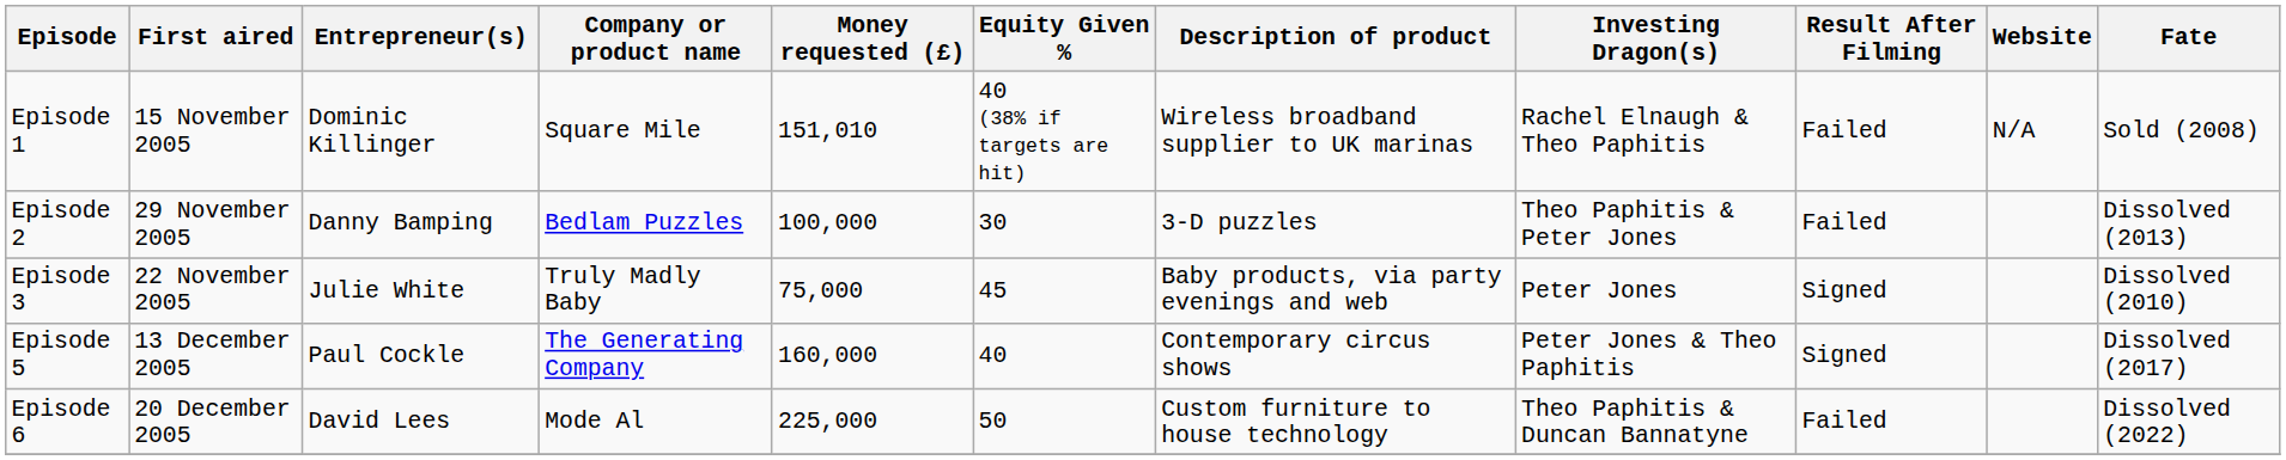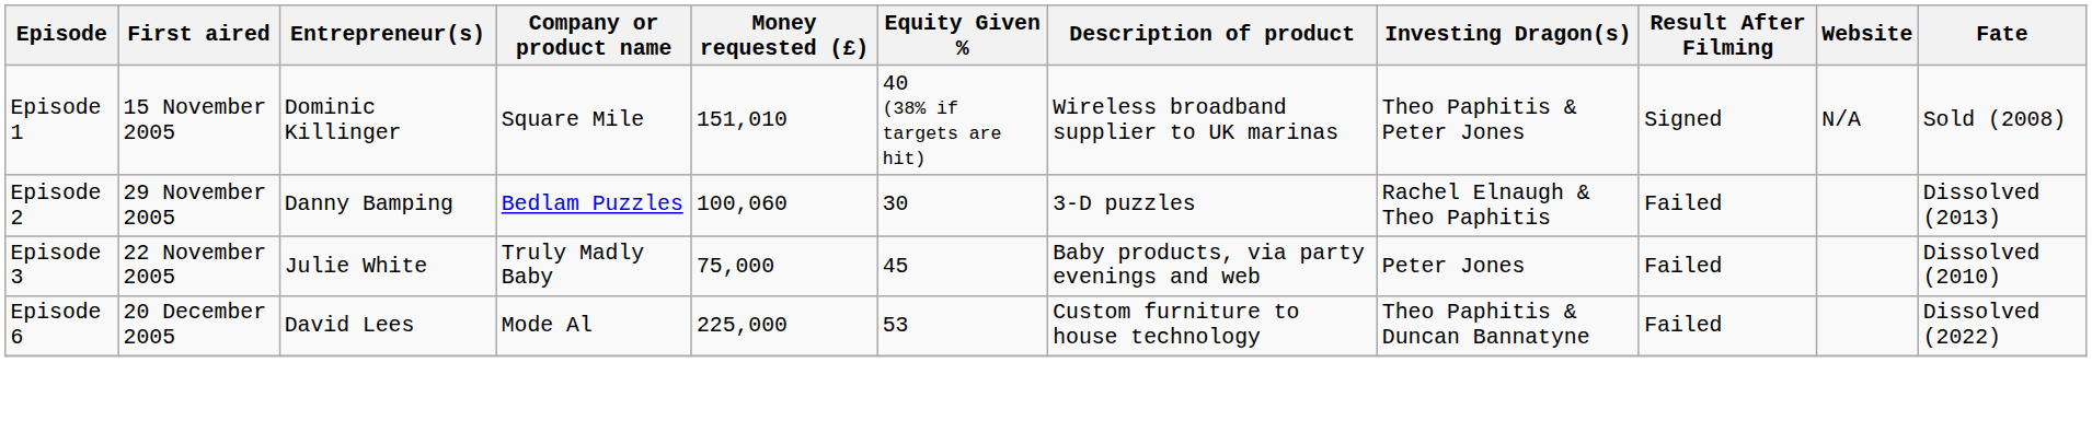Episode 1 | Investing Dragon(s): Rachel Elnaugh & Theo Paphitis -> Theo Paphitis & Peter Jones
Episode 1 | Result After Filming: Failed -> Signed
Episode 2 | Money requested (£): 100,000 -> 100,060
Episode 2 | Investing Dragon(s): Theo Paphitis & Peter Jones -> Rachel Elnaugh & Theo Paphitis
Episode 3 | Result After Filming: Signed -> Failed
- row: Episode 5 | 13 December 2005 | Paul Cockle | The Generating Company | 160,000 | 40 | Contemporary circus shows | Peter Jones & Theo Paphitis | Signed | Dissolved (2017)
Episode 6 | Equity Given %: 50 -> 53
